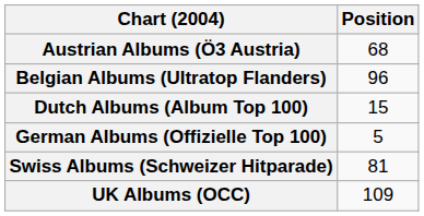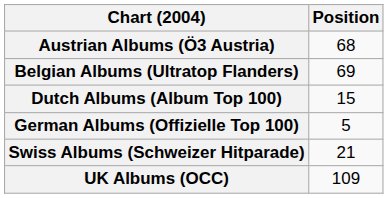Belgian Albums (Ultratop Flanders) | Position: 96 -> 69
Swiss Albums (Schweizer Hitparade) | Position: 81 -> 21
